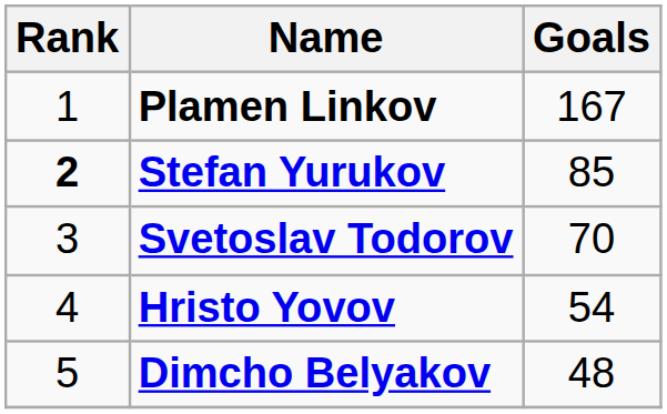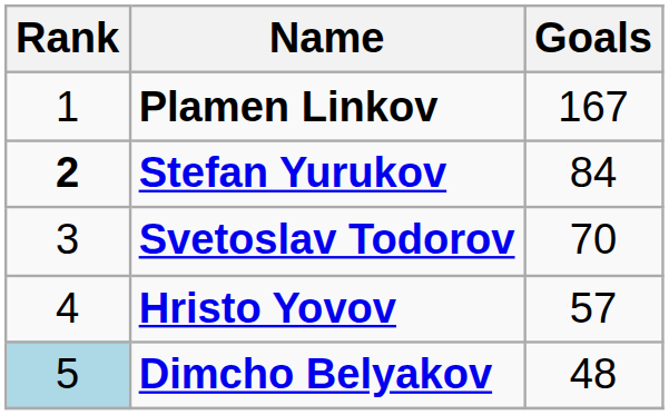Stefan Yurukov | Goals: 85 -> 84
Hristo Yovov | Goals: 54 -> 57
Dimcho Belyakov | Rank: no background -> lightblue background
